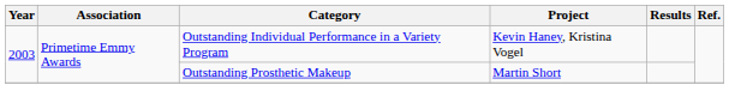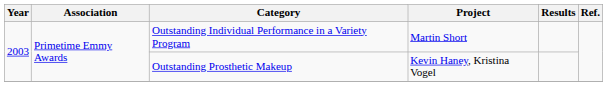Outstanding Individual Performance in a Variety Program | Project: Kevin Haney, Kristina Vogel -> Martin Short
Outstanding Prosthetic Makeup | Project: Martin Short -> Kevin Haney, Kristina Vogel
